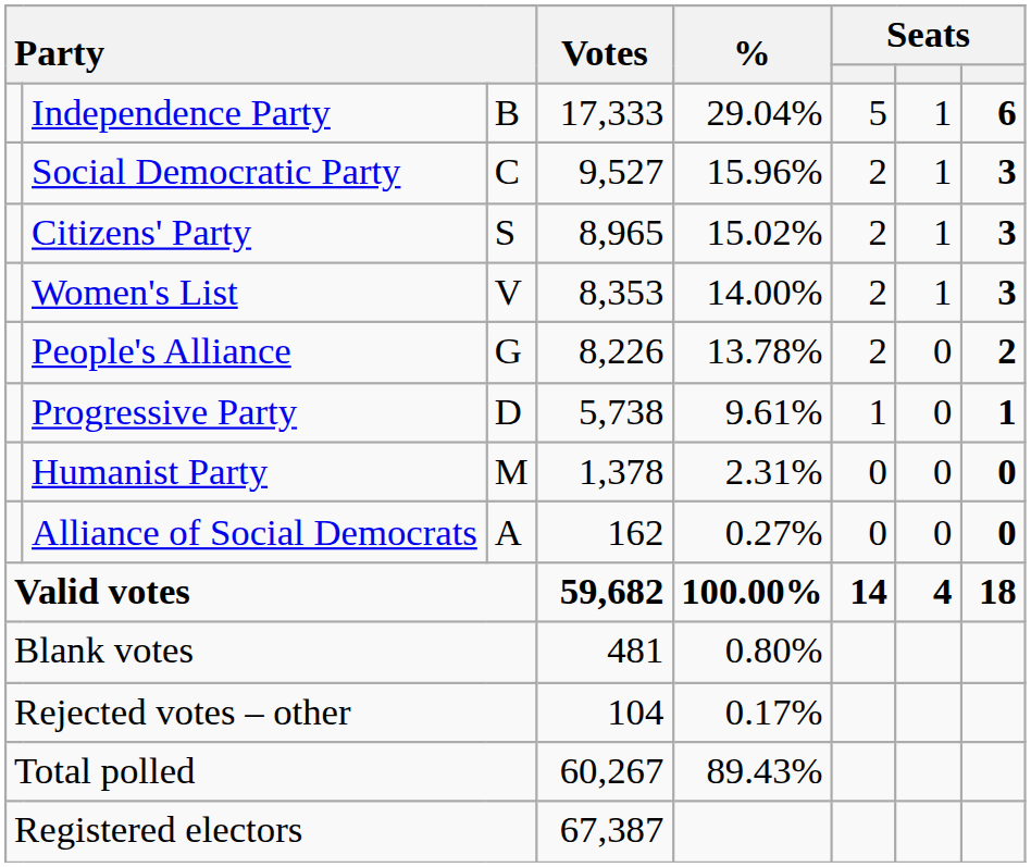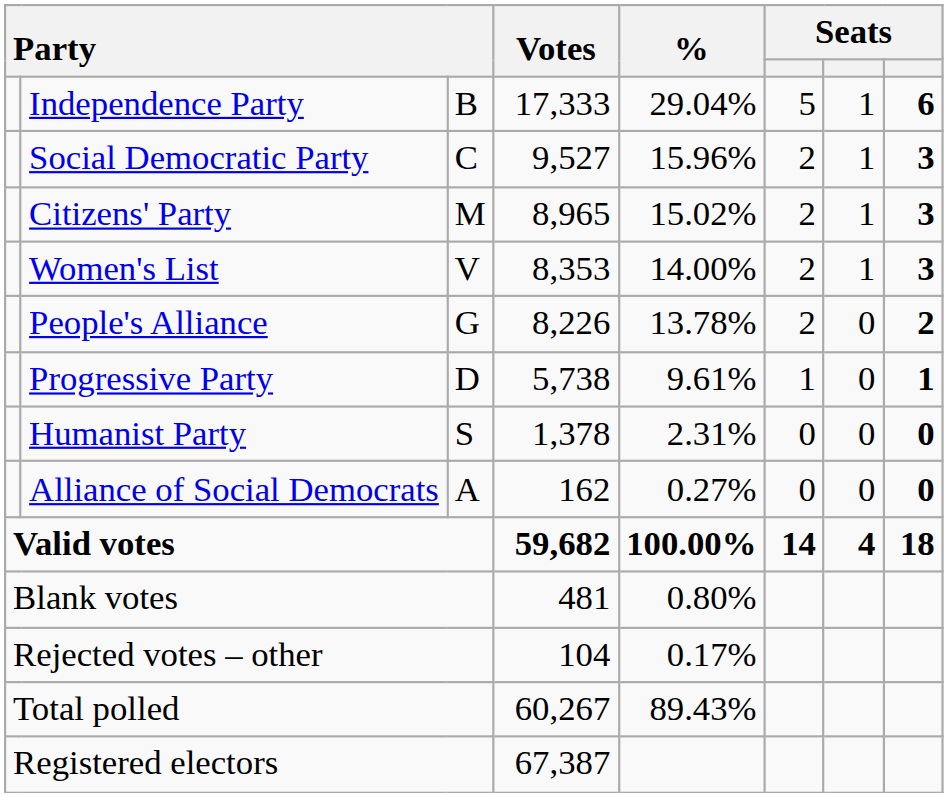Citizens' Party | column 3: S -> M
Humanist Party | column 3: M -> S
